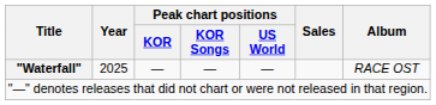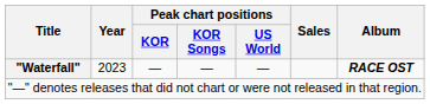"Waterfall" | Year: 2025 -> 2023
"Waterfall" | Album: normal -> bold
